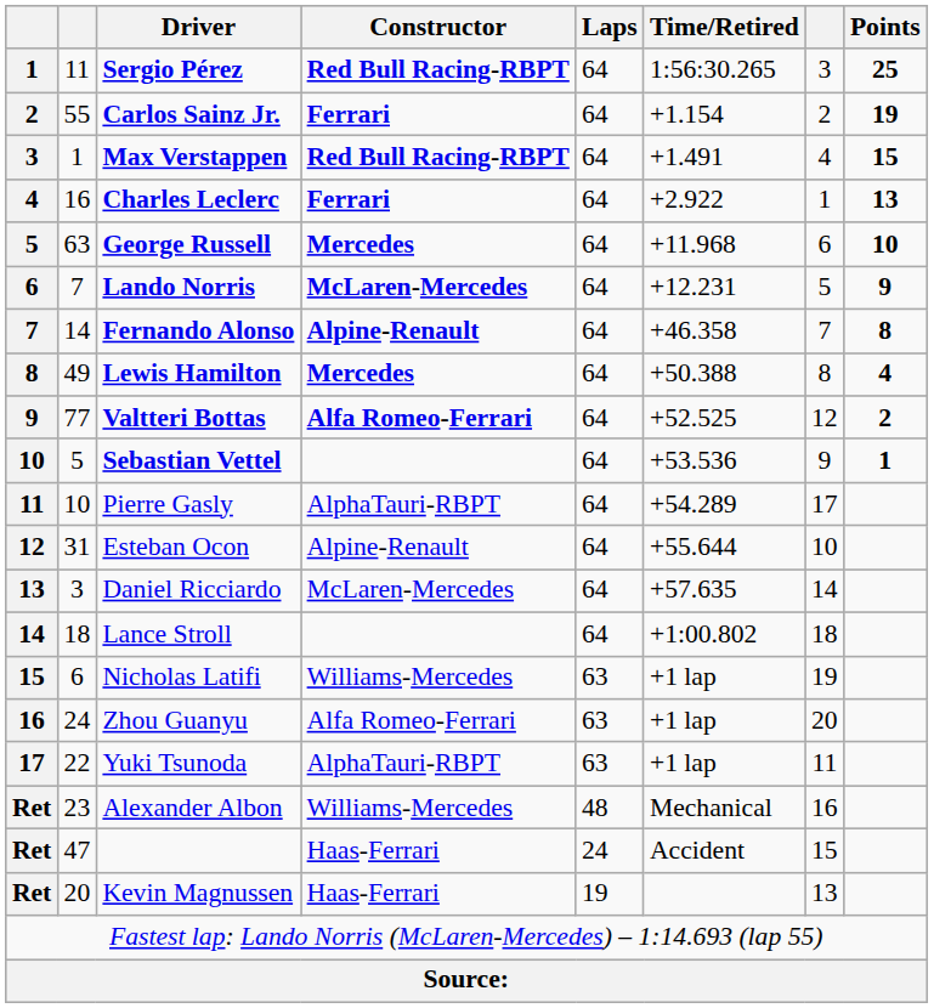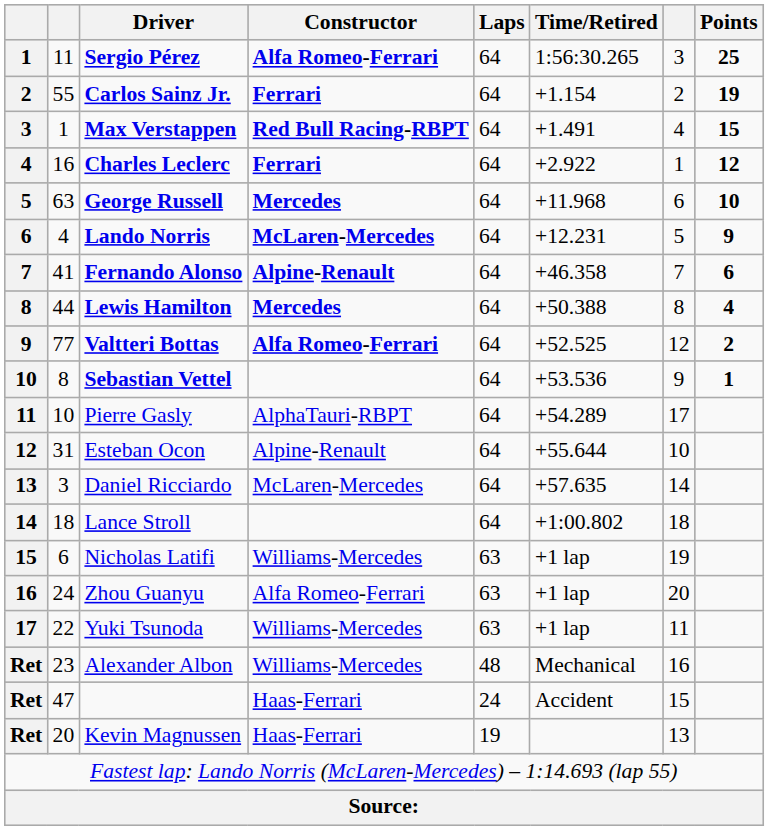Sergio Pérez | Constructor: Red Bull Racing-RBPT -> Alfa Romeo-Ferrari
Charles Leclerc | Points: 13 -> 12
Lando Norris | column 2: 7 -> 4
Fernando Alonso | column 2: 14 -> 41
Fernando Alonso | Points: 8 -> 6
Lewis Hamilton | column 2: 49 -> 44
Sebastian Vettel | column 2: 5 -> 8
Yuki Tsunoda | Constructor: AlphaTauri-RBPT -> Williams-Mercedes
